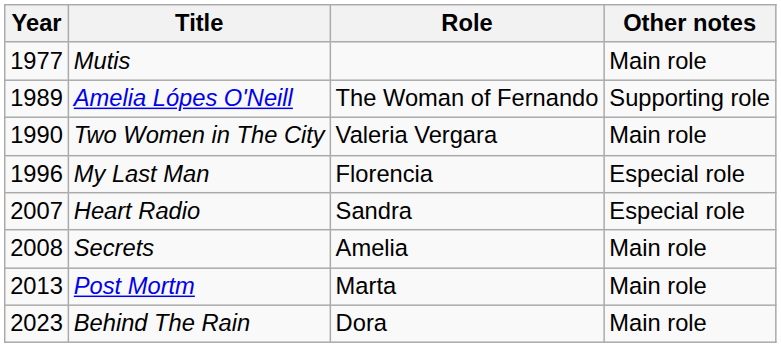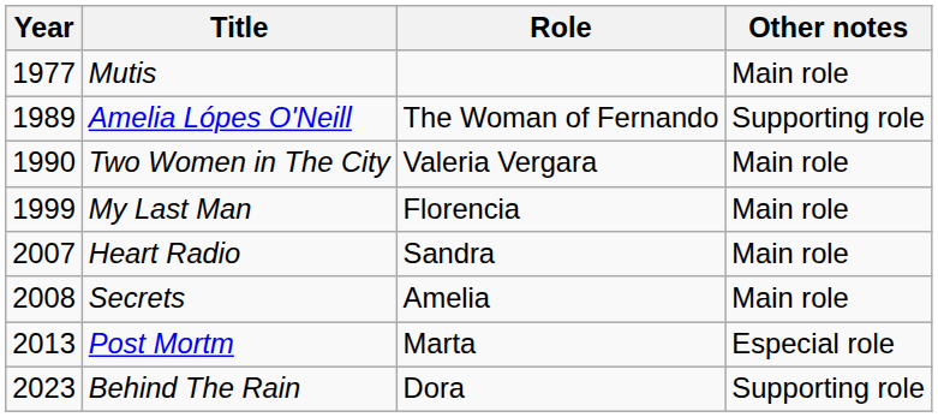My Last Man | Year: 1996 -> 1999
My Last Man | Other notes: Especial role -> Main role
Heart Radio | Other notes: Especial role -> Main role
Post Mortm | Other notes: Main role -> Especial role
Behind The Rain | Other notes: Main role -> Supporting role
